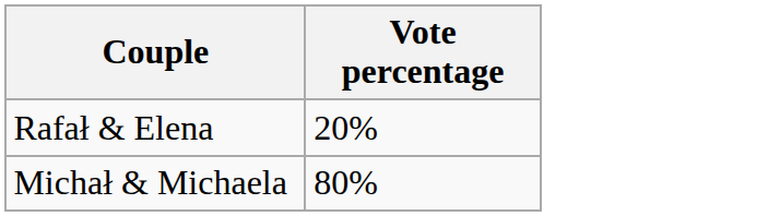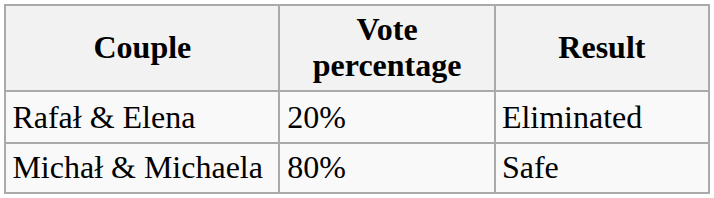+ column: Result | Eliminated | Safe
